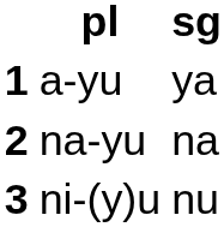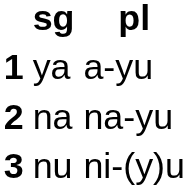columns swapped: sg <-> pl
